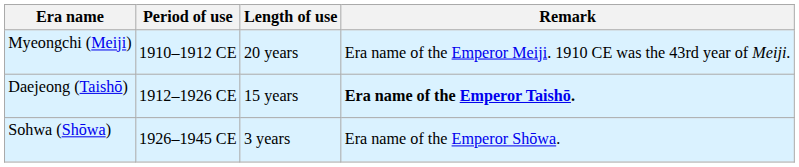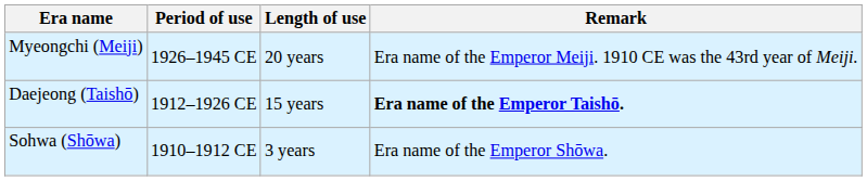Myeongchi (Meiji) | Period of use: 1910–1912 CE -> 1926–1945 CE
Sohwa (Shōwa) | Period of use: 1926–1945 CE -> 1910–1912 CE
